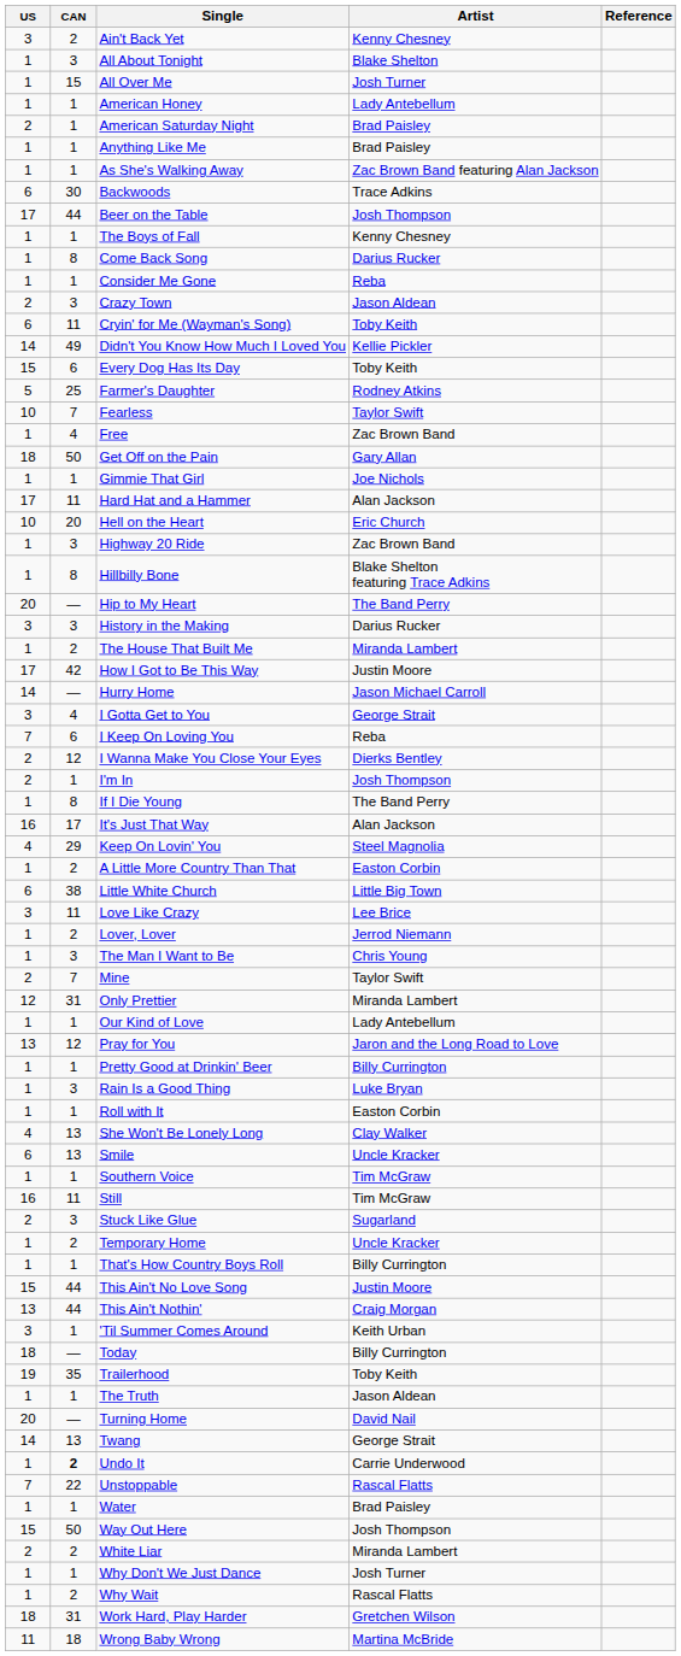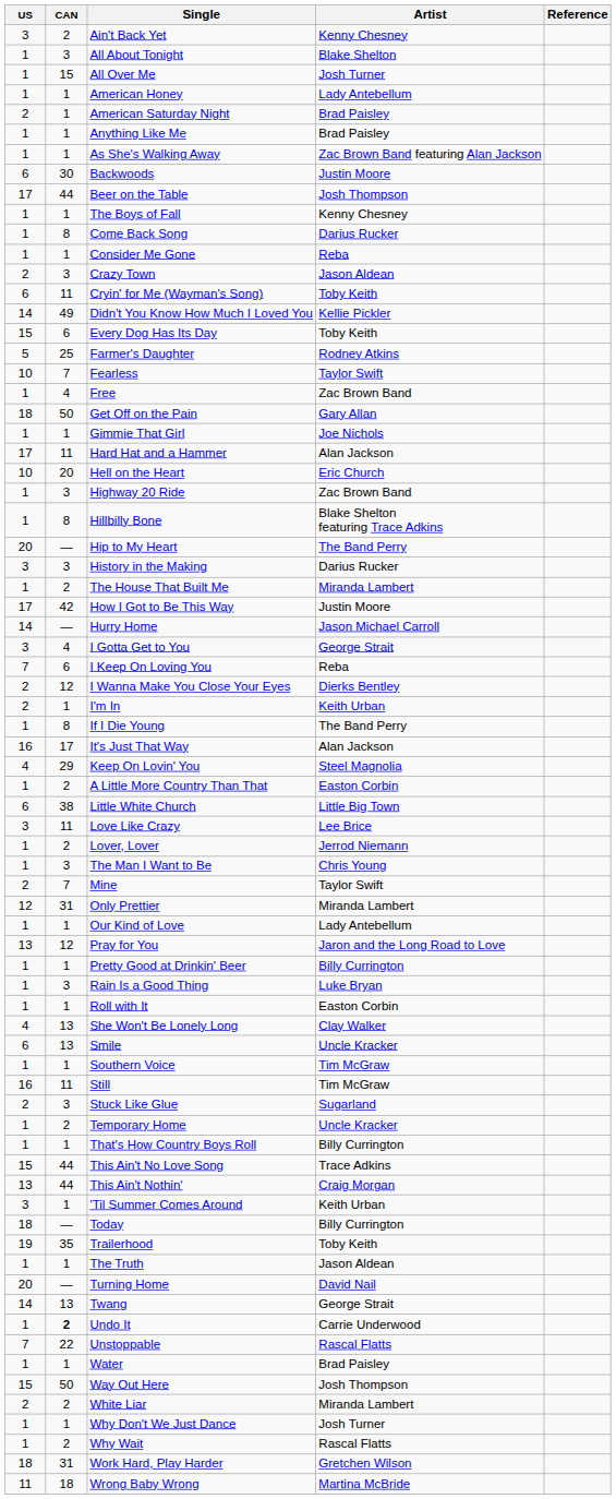Backwoods | Artist: Trace Adkins -> Justin Moore
I'm In | Artist: Josh Thompson -> Keith Urban
This Ain't No Love Song | Artist: Justin Moore -> Trace Adkins
